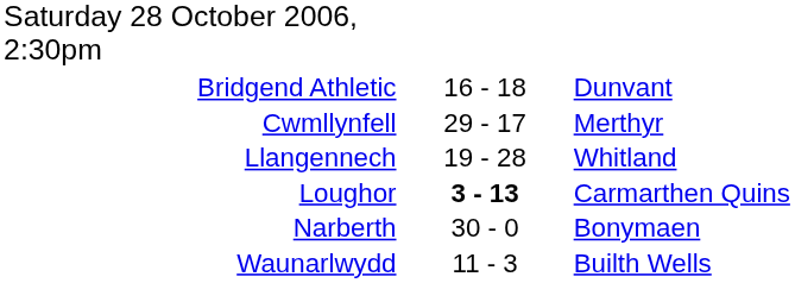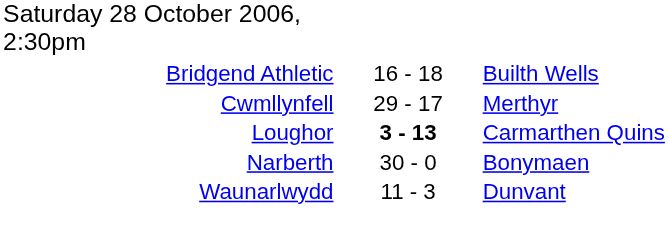Bridgend Athletic | column 3: Dunvant -> Builth Wells
- row: Llangennech | 19 - 28 | Whitland
Waunarlwydd | column 3: Builth Wells -> Dunvant
